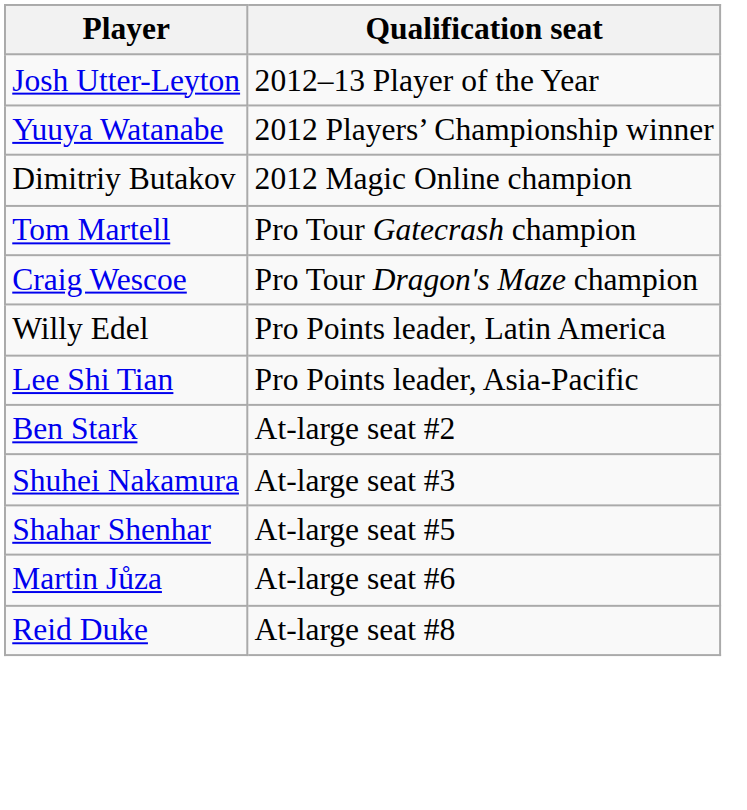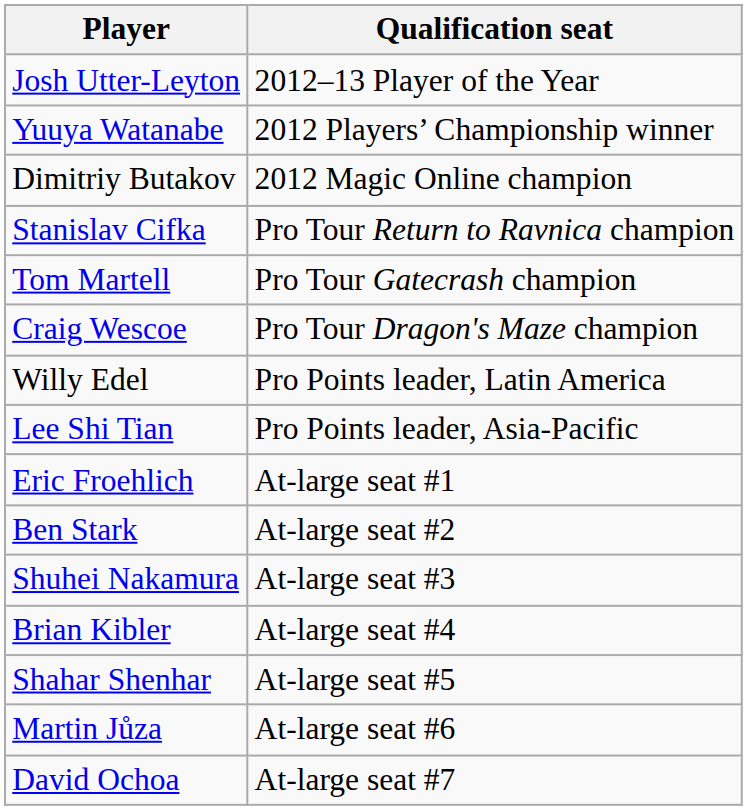+ row: Stanislav Cifka | Pro Tour Return to Ravnica champion
+ row: Eric Froehlich | At-large seat #1
+ row: Brian Kibler | At-large seat #4
+ row: David Ochoa | At-large seat #7
- row: Reid Duke | At-large seat #8
